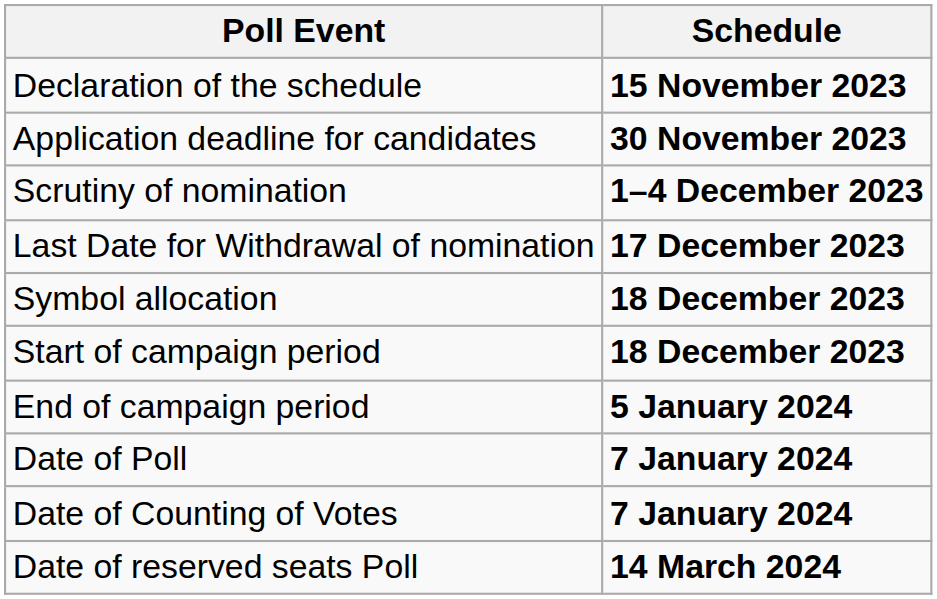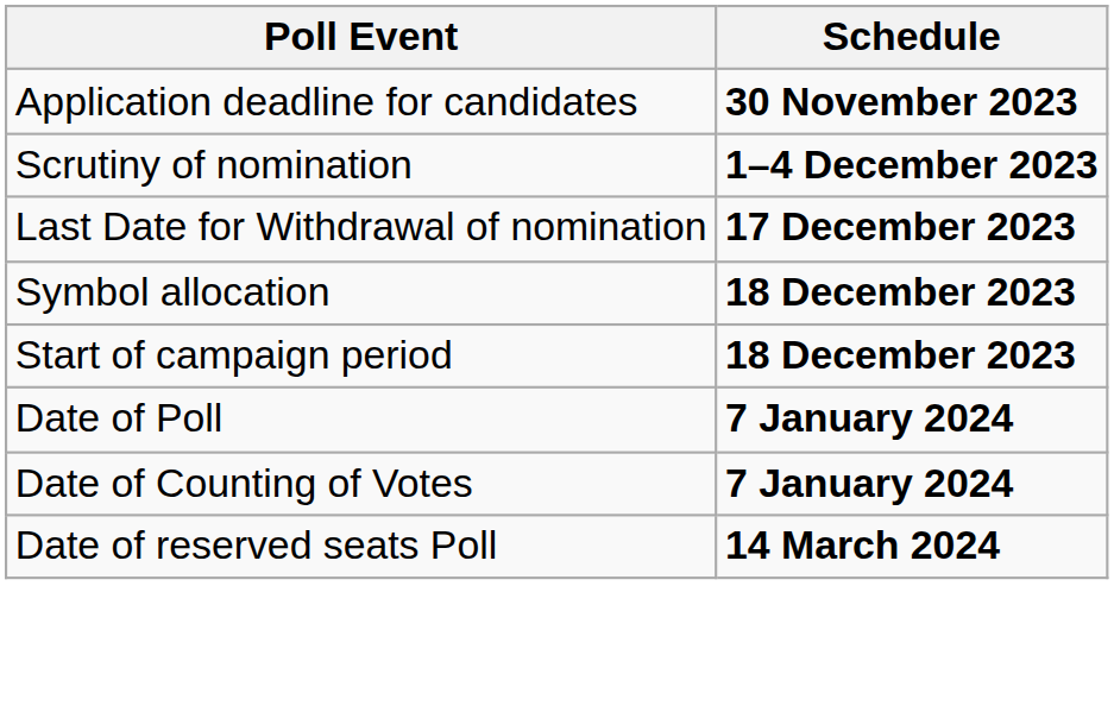- row: Declaration of the schedule | 15 November 2023
- row: End of campaign period | 5 January 2024
